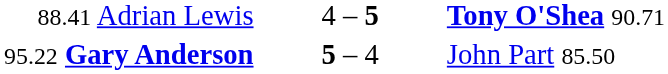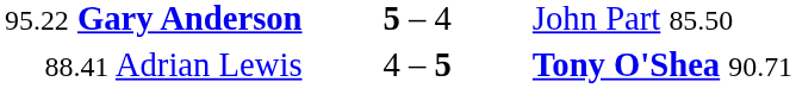rows swapped: 88.41 Adrian Lewis <-> 95.22 Gary Anderson
